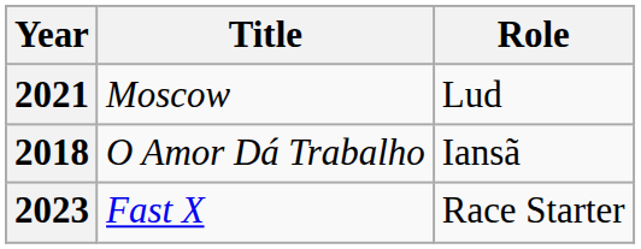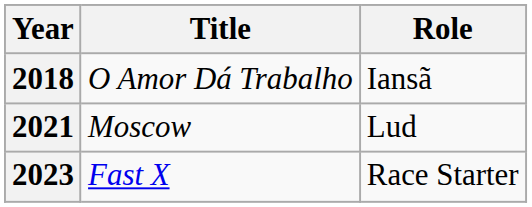rows swapped: 2018 <-> 2021
